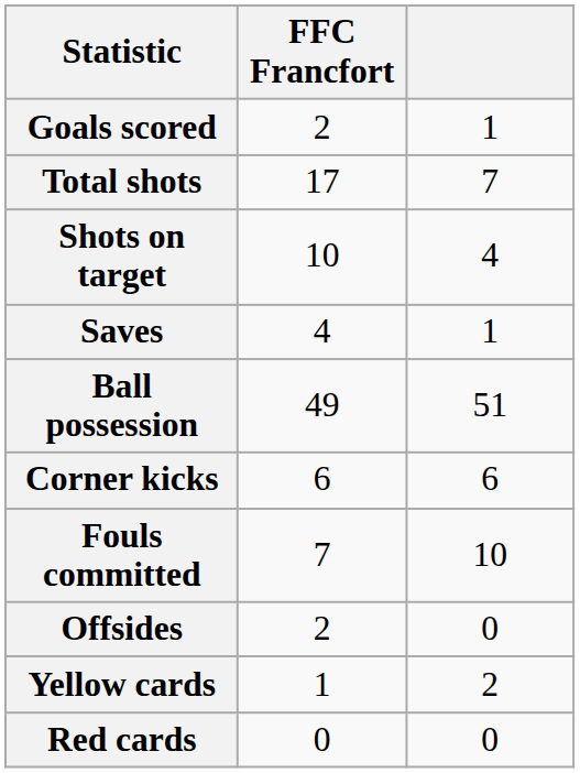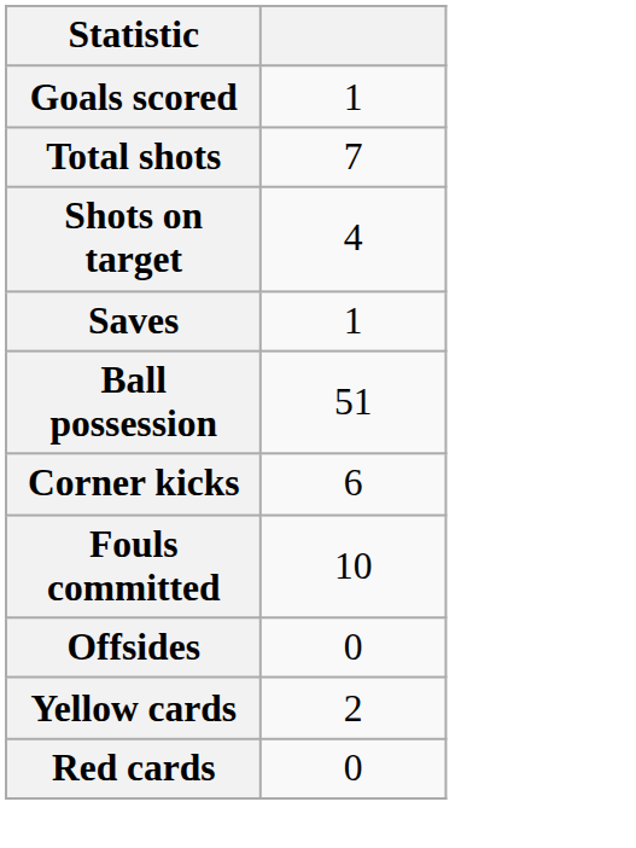- column: FFC Francfort | 2 | 17 | 10 | 4 | 49 | 6 | 7 | 2 | 1 | 0
